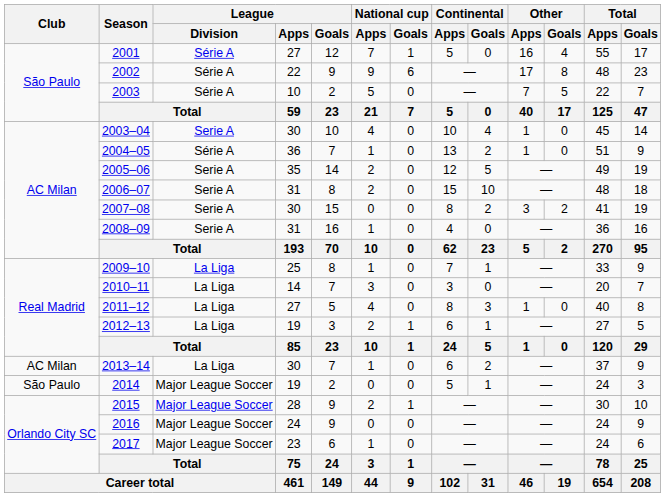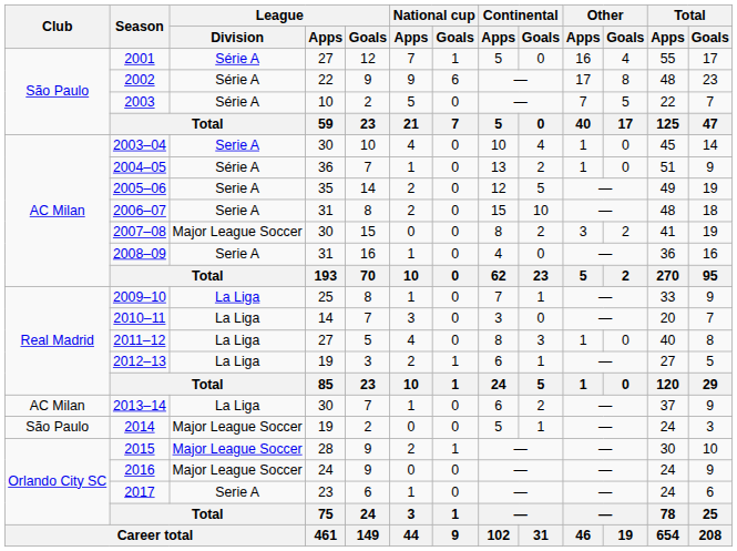2007–08 | League / Division: Serie A -> Major League Soccer
2017 | League / Division: Major League Soccer -> Serie A
